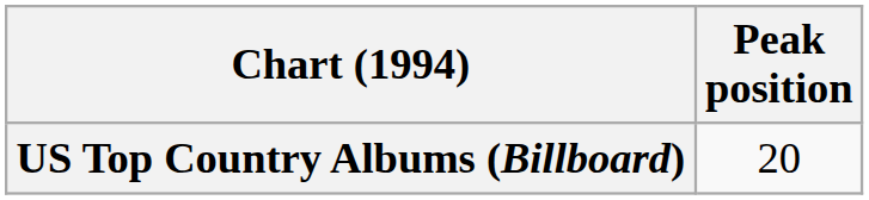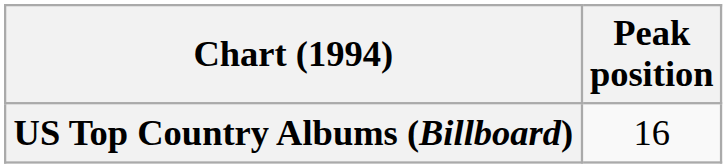US Top Country Albums (Billboard) | Peak position: 20 -> 16
